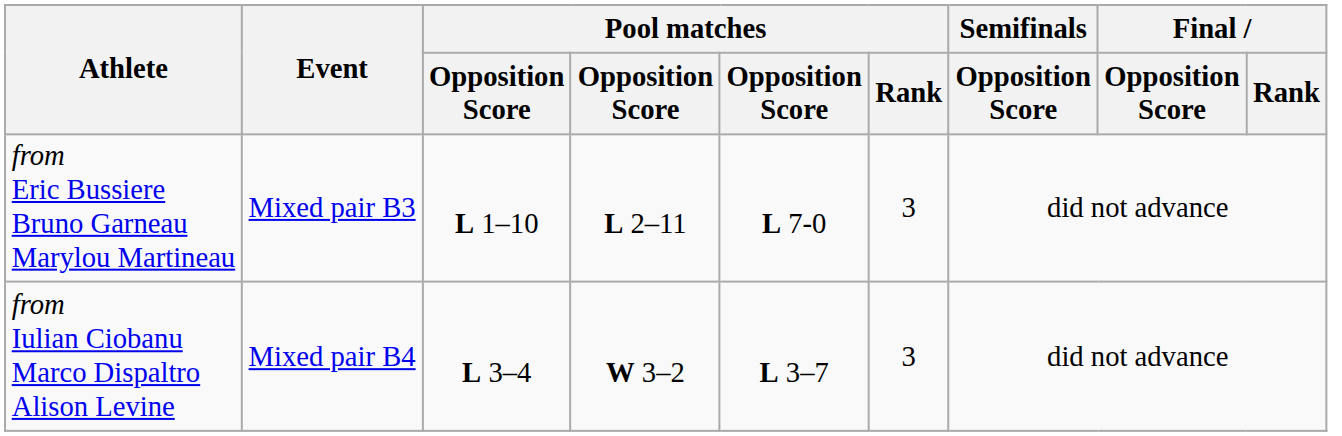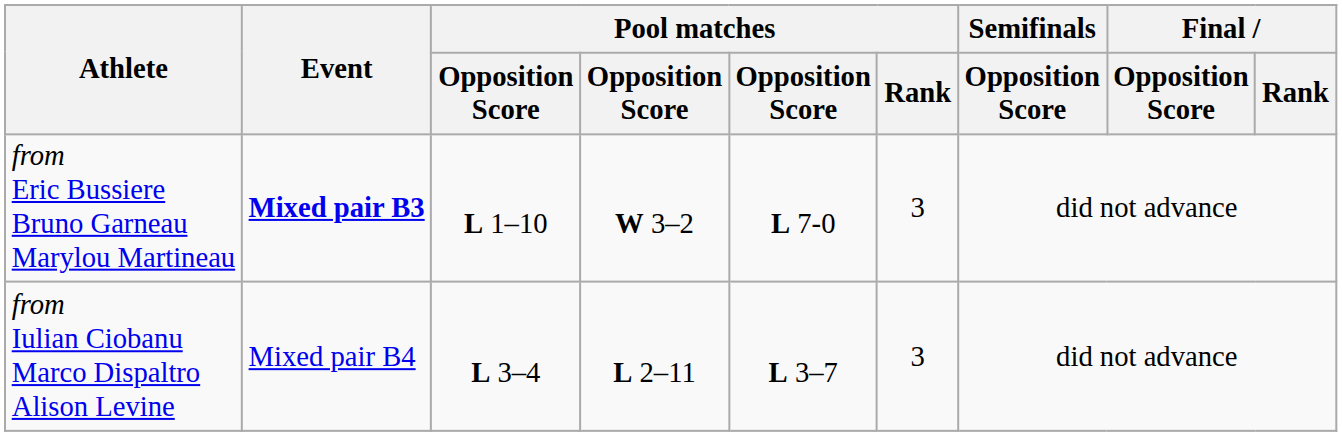from Eric Bussiere Bruno Garneau Marylou Martineau | Event: normal -> bold
from Eric Bussiere Bruno Garneau Marylou Martineau | column 4: L 2–11 -> W 3–2
from Iulian Ciobanu Marco Dispaltro Alison Levine | column 4: W 3–2 -> L 2–11
